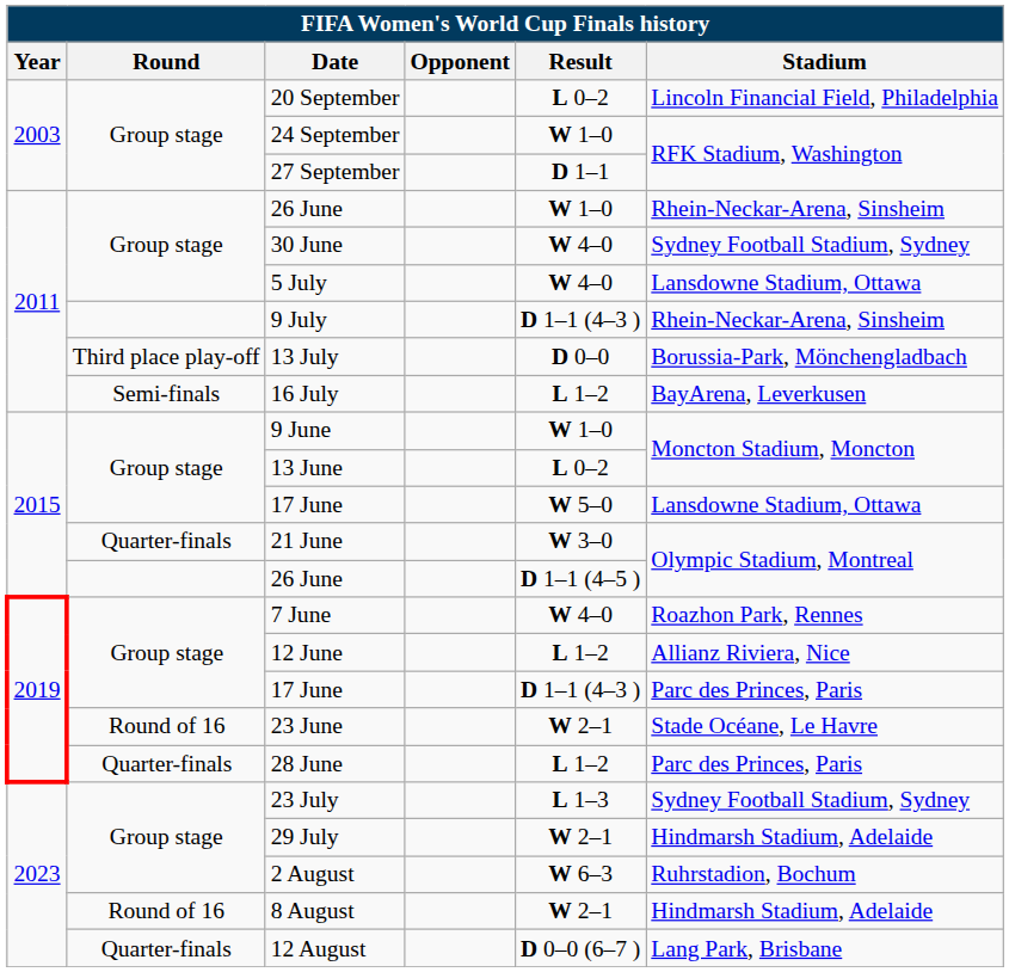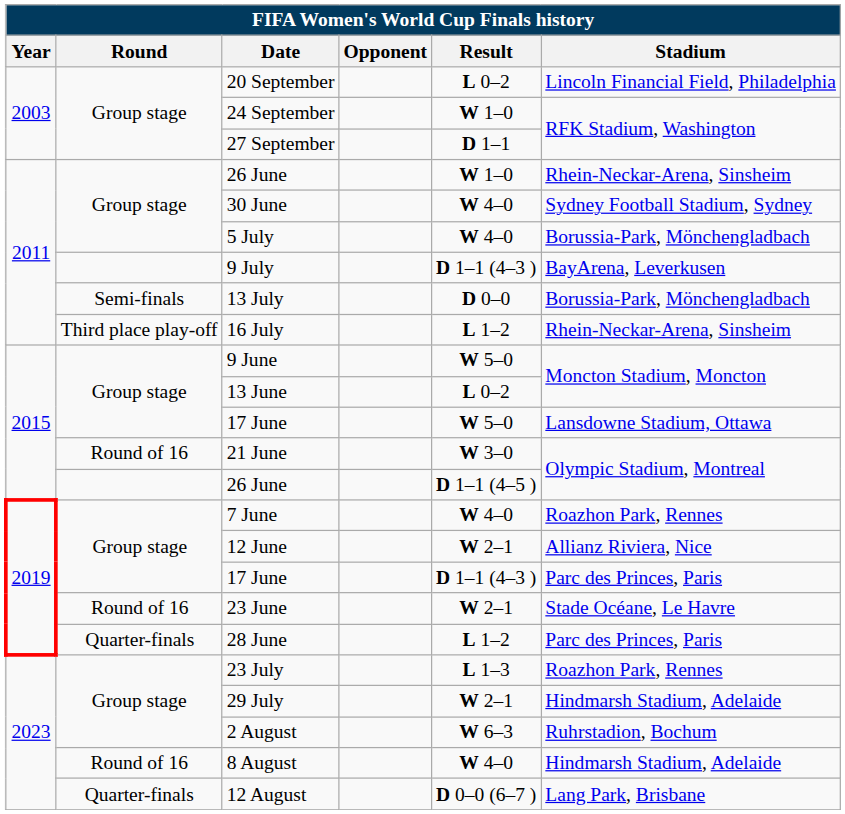5 July | Stadium: Lansdowne Stadium, Ottawa -> Borussia-Park, Mönchengladbach
9 July | Stadium: Rhein-Neckar-Arena, Sinsheim -> BayArena, Leverkusen
13 July | Round: Third place play-off -> Semi-finals
16 July | Round: Semi-finals -> Third place play-off
16 July | Stadium: BayArena, Leverkusen -> Rhein-Neckar-Arena, Sinsheim
9 June | Result: W 1–0 -> W 5–0
21 June | Round: Quarter-finals -> Round of 16
12 June | Result: L 1–2 -> W 2–1
23 July | Stadium: Sydney Football Stadium, Sydney -> Roazhon Park, Rennes
8 August | Result: W 2–1 -> W 4–0
